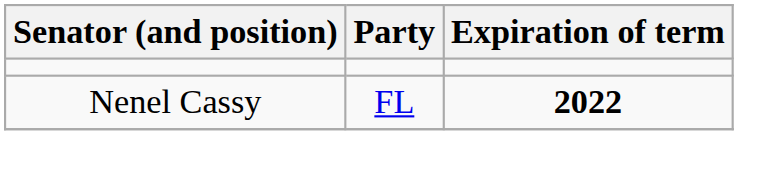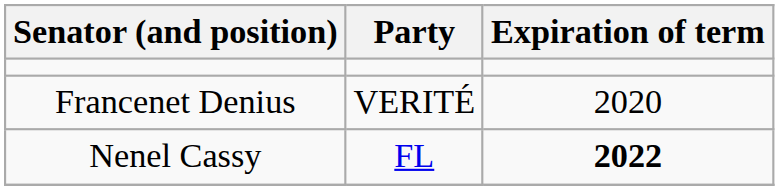+ row: Francenet Denius | VERITÉ | 2020
